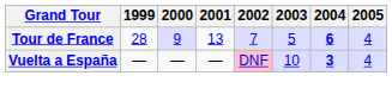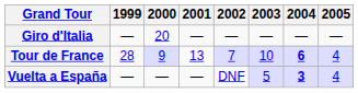+ row: Giro d'Italia | — | 20 | — | — | — | — | —
Tour de France | 2003: 5 -> 10
Vuelta a España | 2002: pink background -> no background
Vuelta a España | 2003: 10 -> 5
